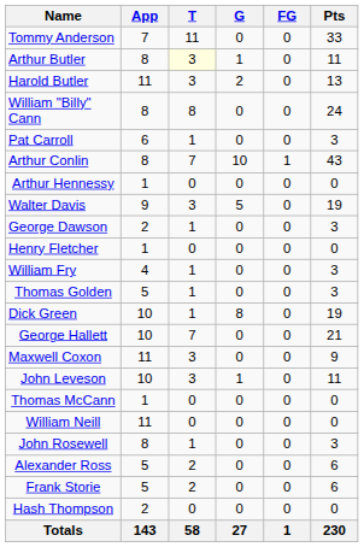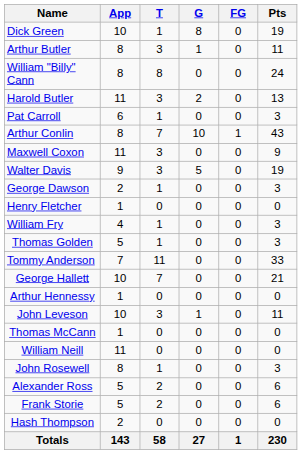rows swapped: Tommy Anderson <-> Dick Green
Arthur Butler | T: lightyellow background -> no background
rows swapped: Harold Butler <-> William "Billy" Cann
rows swapped: Maxwell Coxon <-> Arthur Hennessy
